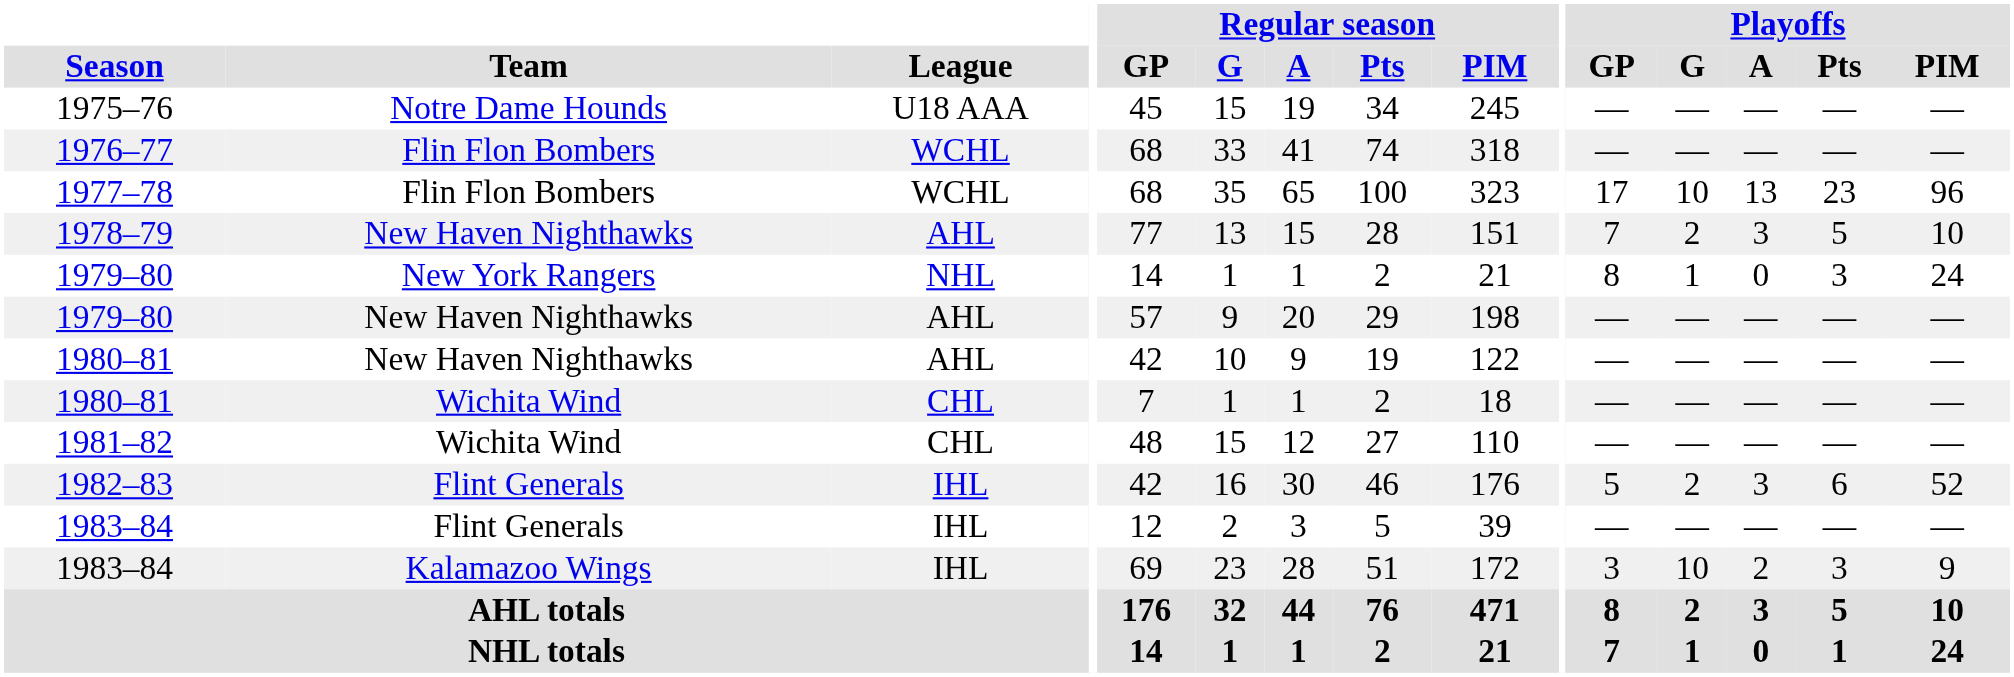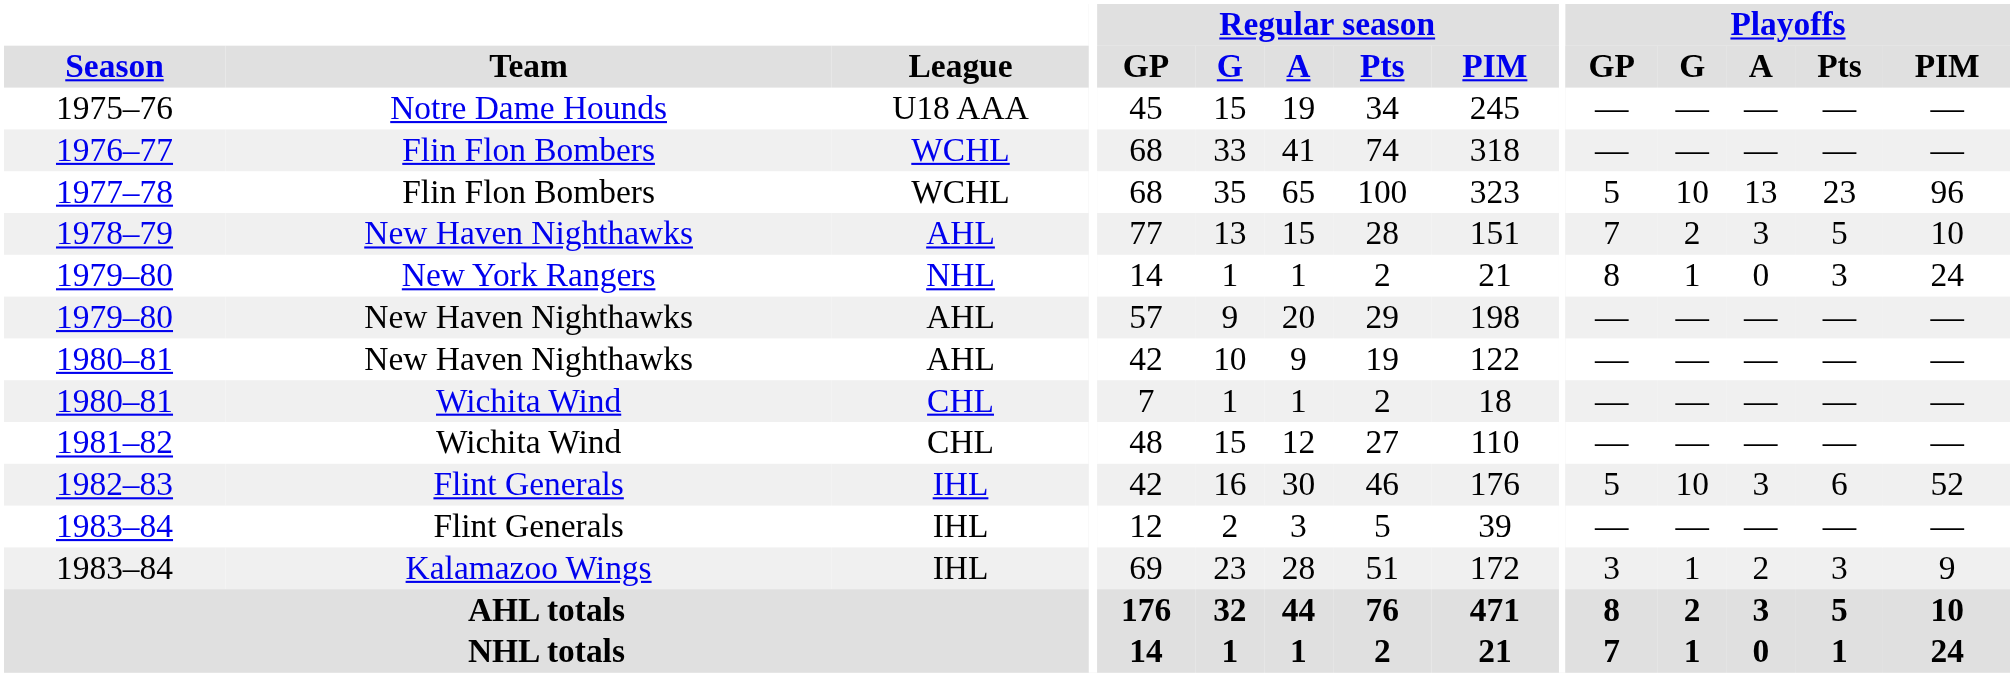1977–78 | Playoffs / GP: 17 -> 5
1982–83 | Playoffs / G: 2 -> 10
1983–84 / Kalamazoo Wings | Playoffs / G: 10 -> 1
